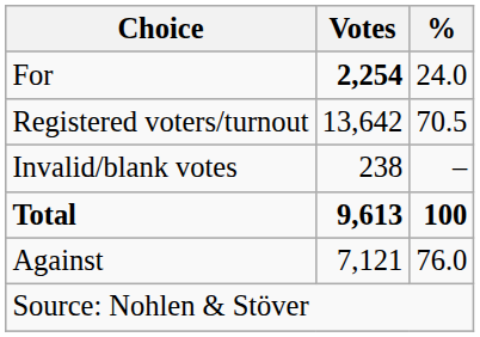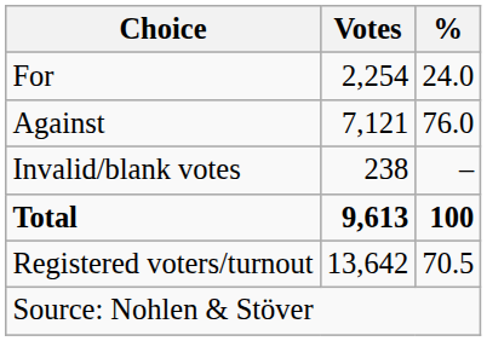For | Votes: bold -> normal
rows swapped: Against <-> Registered voters/turnout
